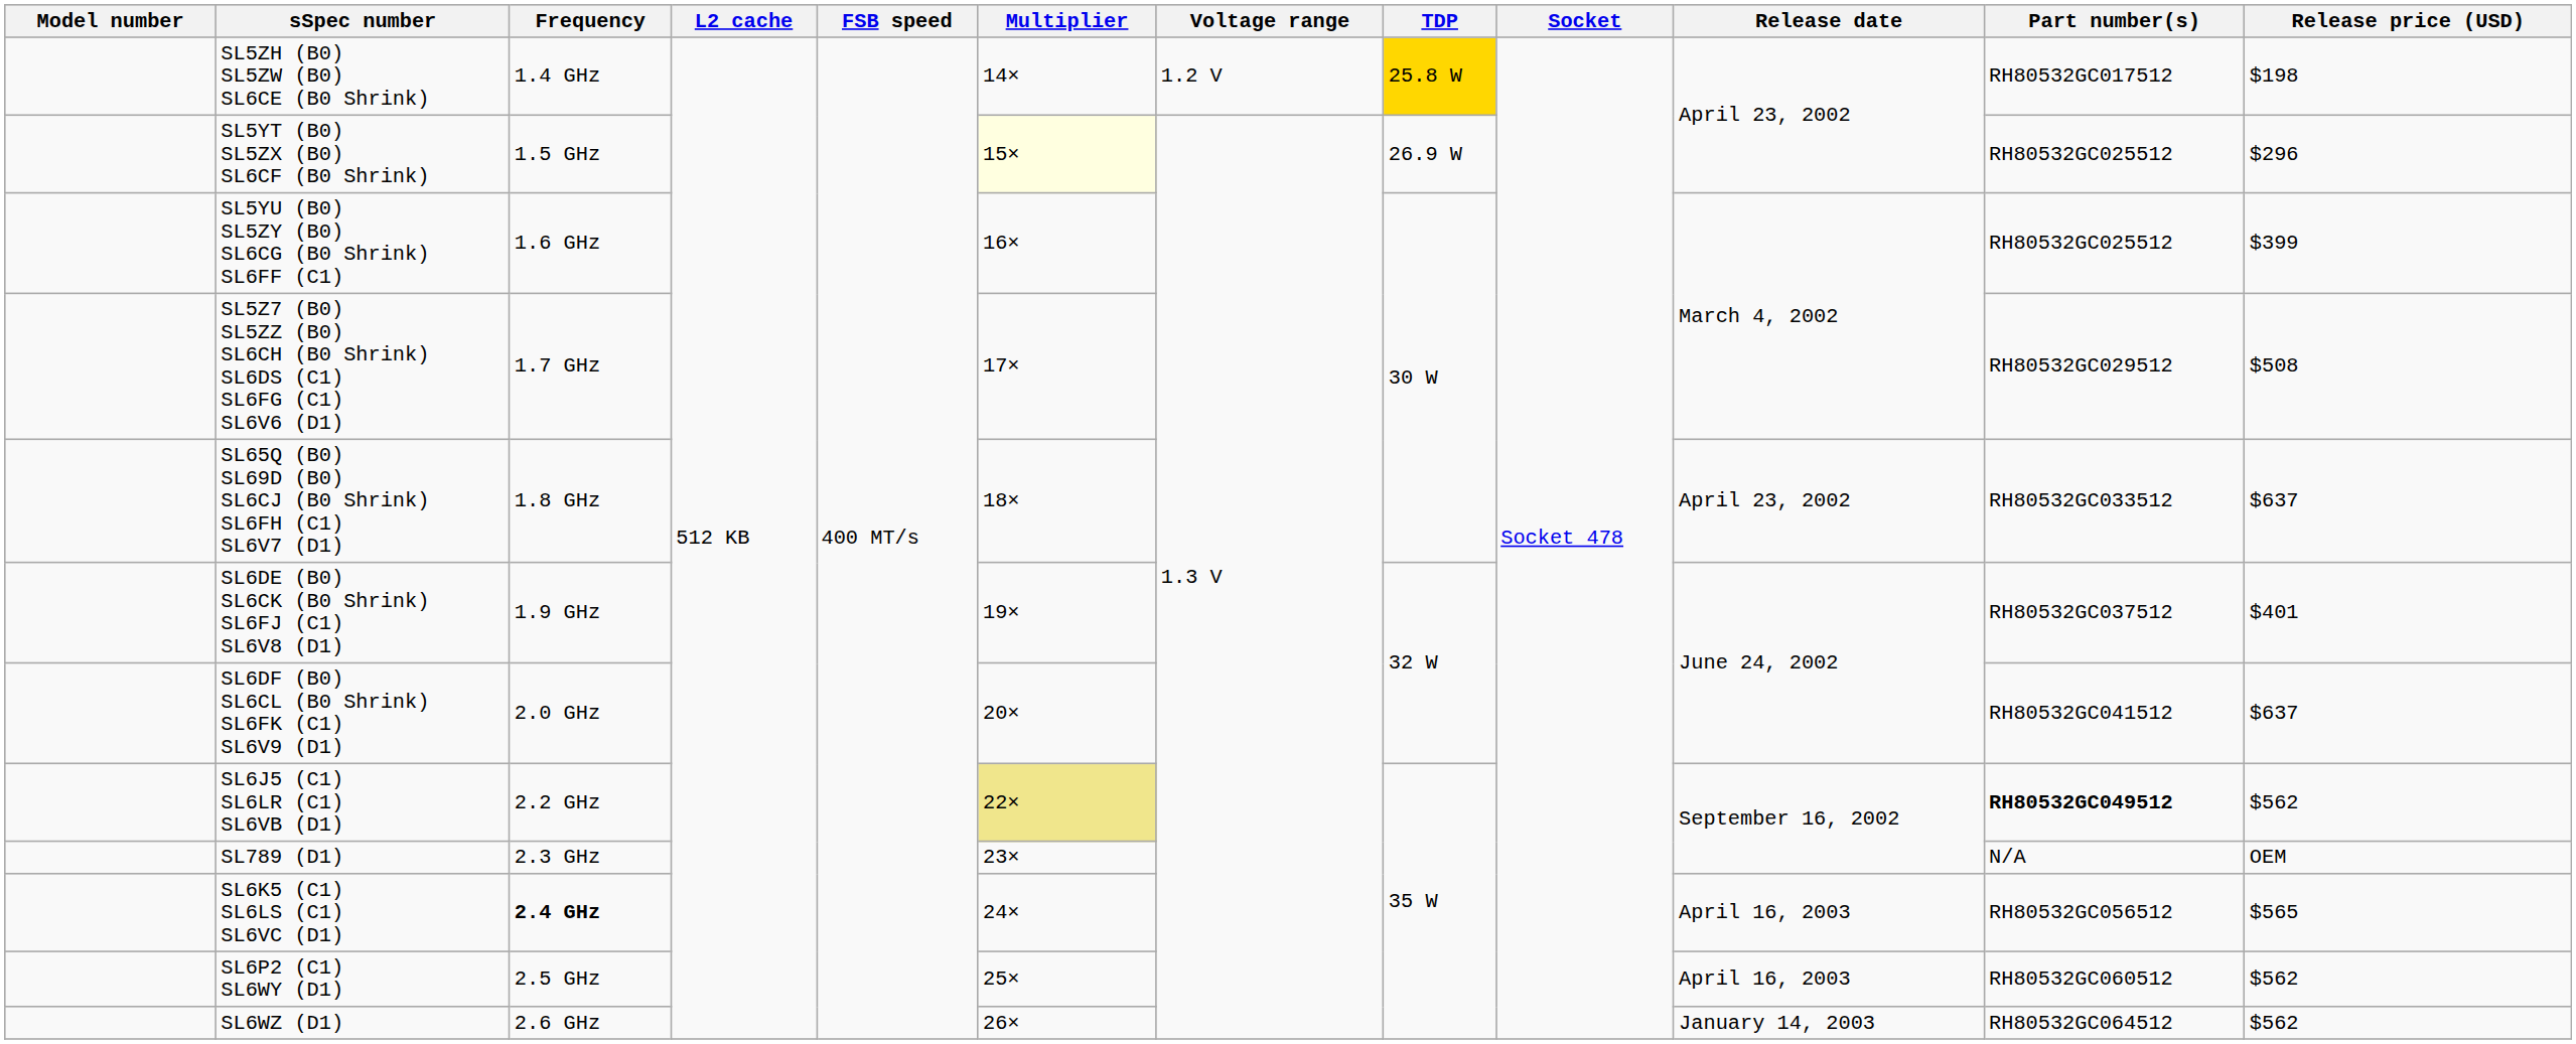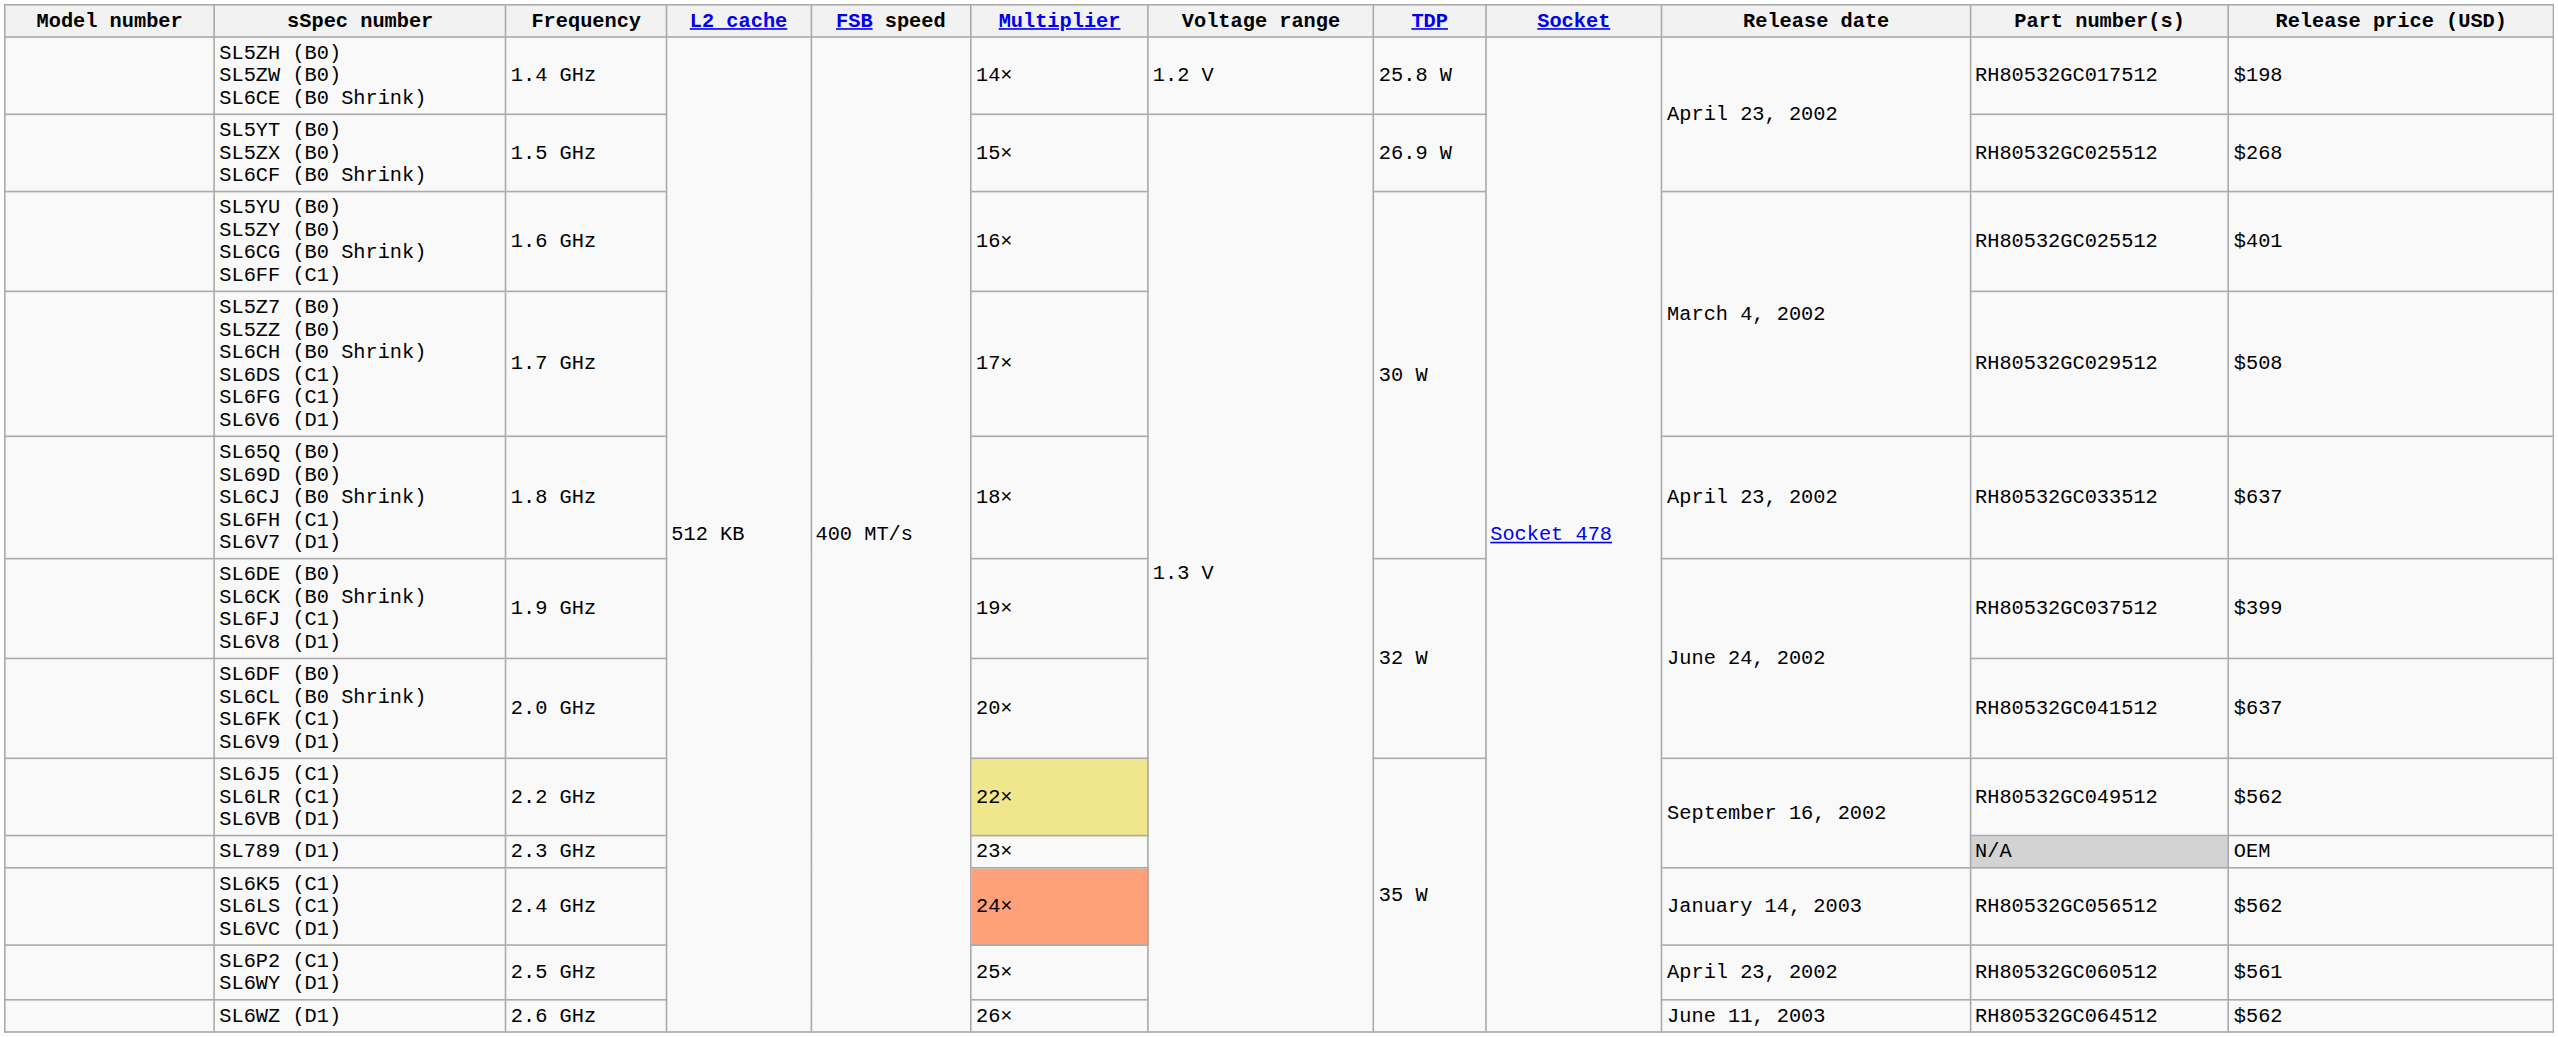SL5ZH (B0) SL5ZW (B0) SL6CE (B0 Shrink) | TDP: gold background -> no background
SL5YT (B0) SL5ZX (B0) SL6CF (B0 Shrink) | Multiplier: lightyellow background -> no background
SL5YT (B0) SL5ZX (B0) SL6CF (B0 Shrink) | Release price (USD): $296 -> $268
SL5YU (B0) SL5ZY (B0) SL6CG (B0 Shrink) SL6FF (C1) | Release price (USD): $399 -> $401
SL6DE (B0) SL6CK (B0 Shrink) SL6FJ (C1) SL6V8 (D1) | Release price (USD): $401 -> $399
SL6J5 (C1) SL6LR (C1) SL6VB (D1) | Part number(s): bold -> normal
SL789 (D1) | Part number(s): no background -> lightgrey background
SL6K5 (C1) SL6LS (C1) SL6VC (D1) | Frequency: bold -> normal
SL6K5 (C1) SL6LS (C1) SL6VC (D1) | Multiplier: no background -> lightsalmon background
SL6K5 (C1) SL6LS (C1) SL6VC (D1) | Release date: April 16, 2003 -> January 14, 2003
SL6K5 (C1) SL6LS (C1) SL6VC (D1) | Release price (USD): $565 -> $562
SL6P2 (C1) SL6WY (D1) | Release date: April 16, 2003 -> April 23, 2002
SL6P2 (C1) SL6WY (D1) | Release price (USD): $562 -> $561
SL6WZ (D1) | Release date: January 14, 2003 -> June 11, 2003
